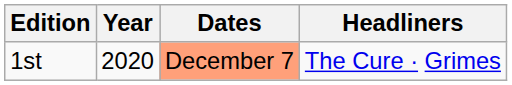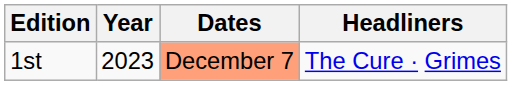1st | Year: 2020 -> 2023
